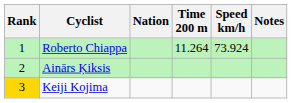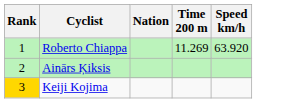- column: Notes
Roberto Chiappa | Time 200 m: 11.264 -> 11.269
Roberto Chiappa | Speed km/h: 73.924 -> 63.920
